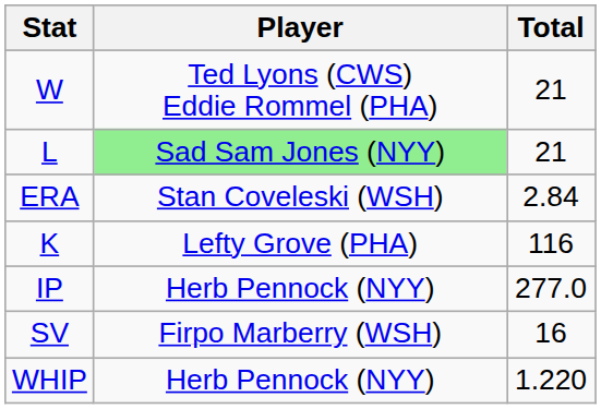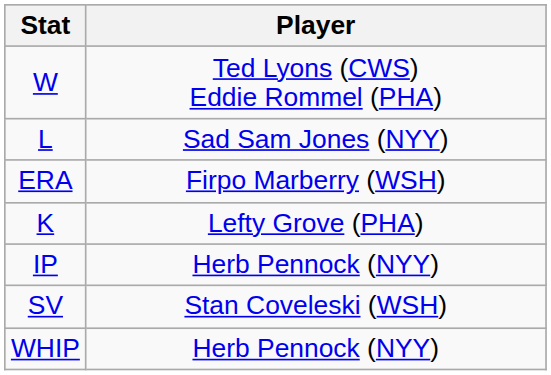- column: Total | 21 | 21 | 2.84 | 116 | 277.0 | 16 | 1.220
L | Player: lightgreen background -> no background
ERA | Player: Stan Coveleski (WSH) -> Firpo Marberry (WSH)
SV | Player: Firpo Marberry (WSH) -> Stan Coveleski (WSH)
